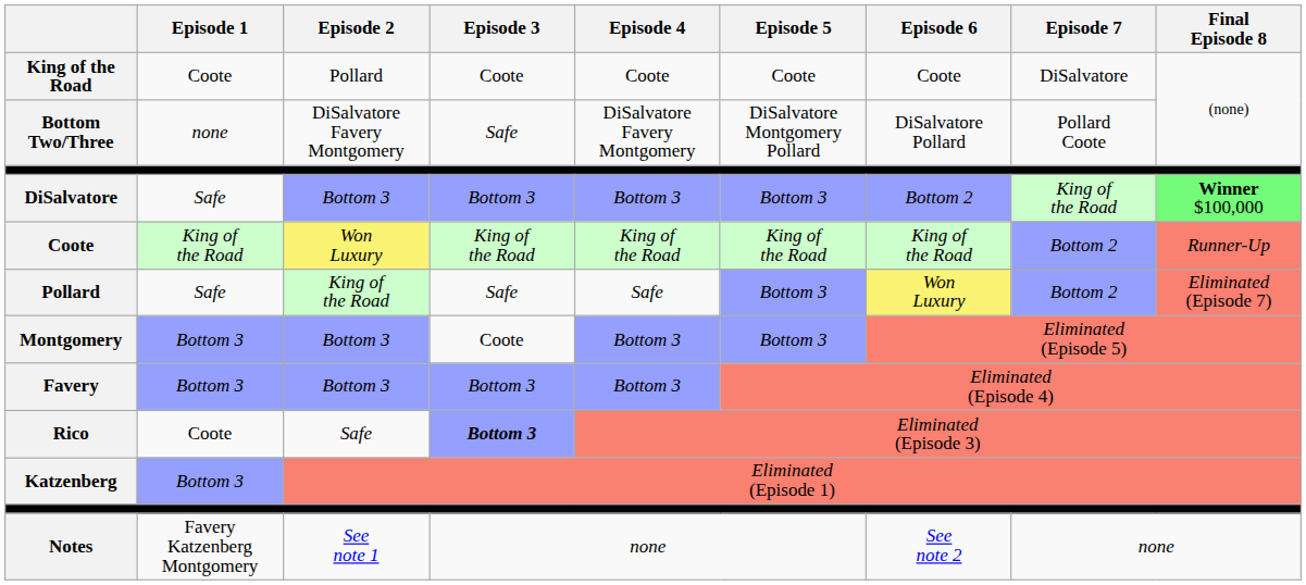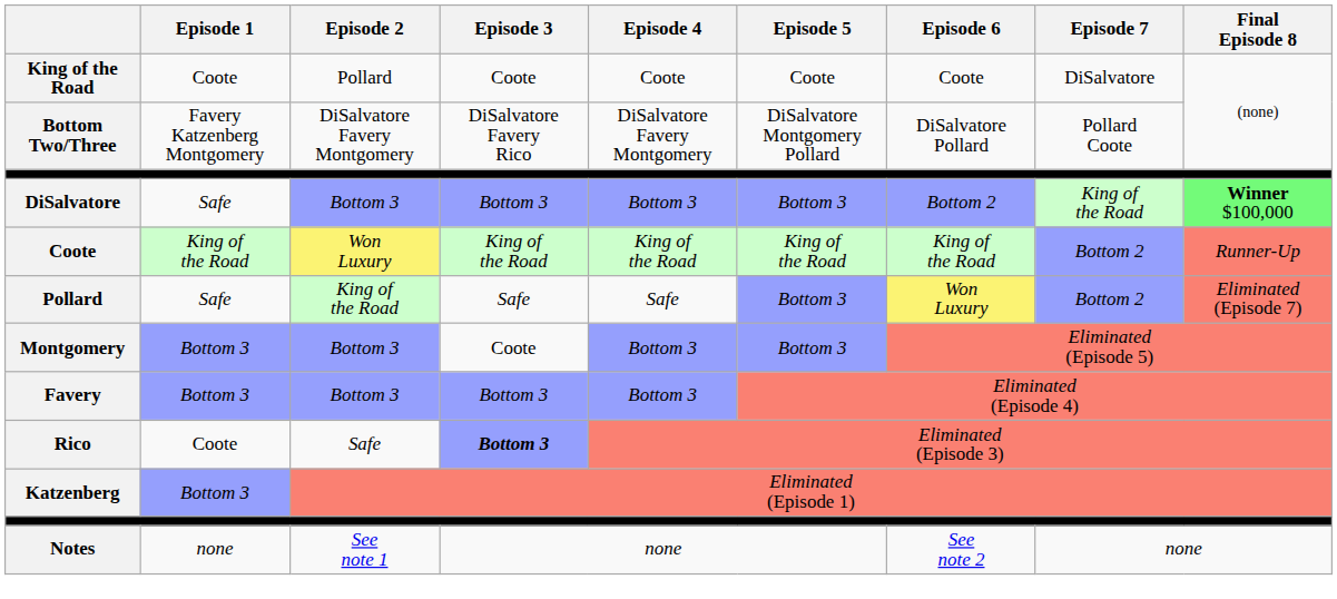Bottom Two/Three | Episode 1: none -> Favery Katzenberg Montgomery
Bottom Two/Three | Episode 3: Safe -> DiSalvatore Favery Rico
Notes | Episode 1: Favery Katzenberg Montgomery -> none
